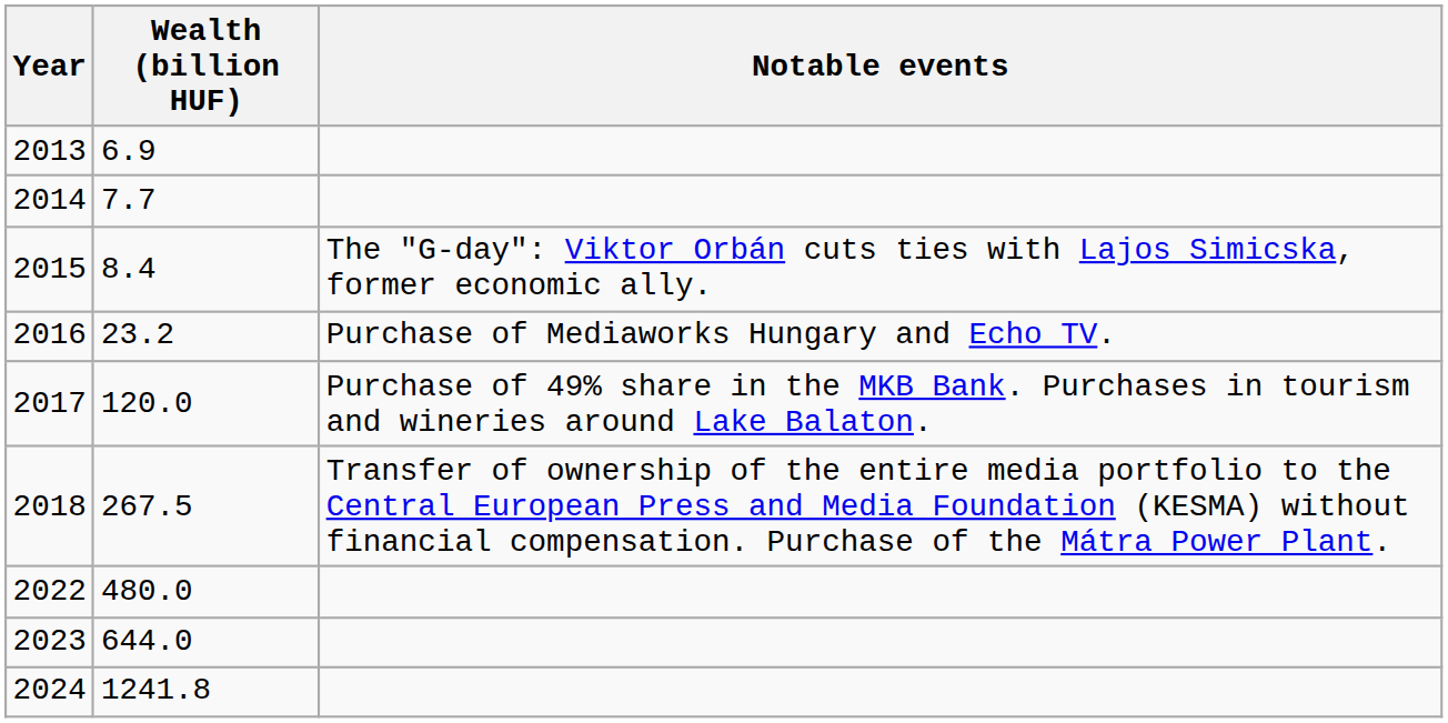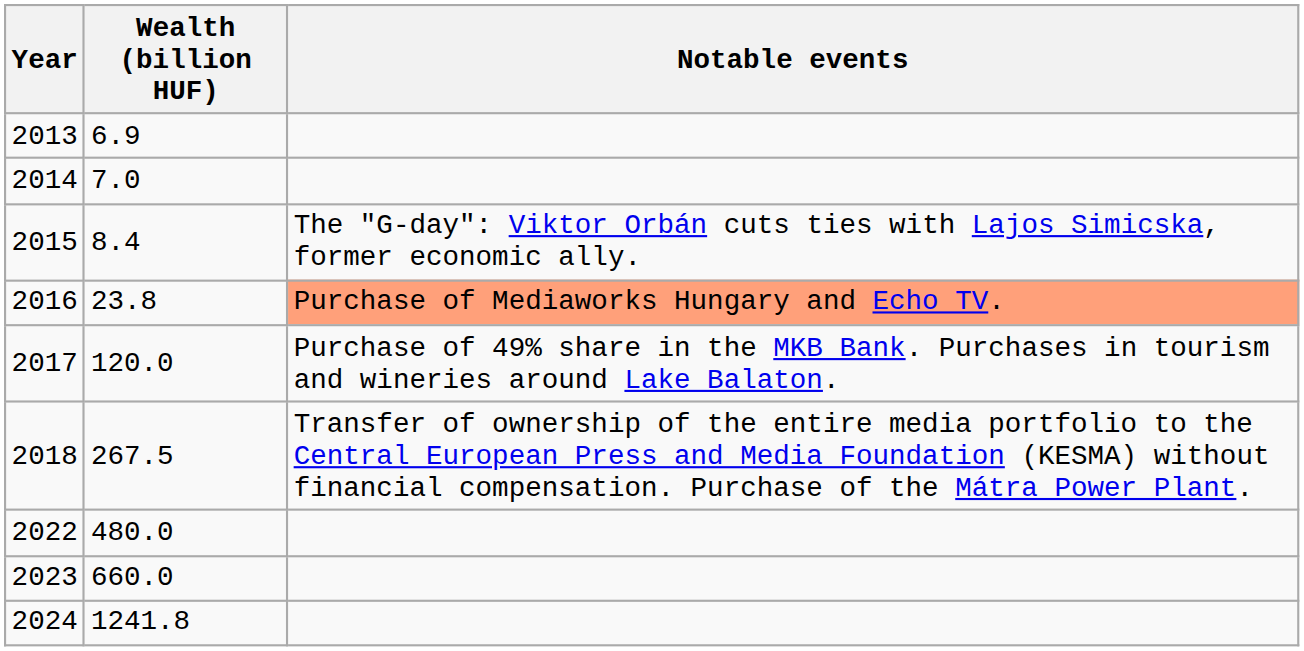2014 | Wealth (billion HUF): 7.7 -> 7.0
2016 | Wealth (billion HUF): 23.2 -> 23.8
2016 | Notable events: no background -> lightsalmon background
2023 | Wealth (billion HUF): 644.0 -> 660.0
